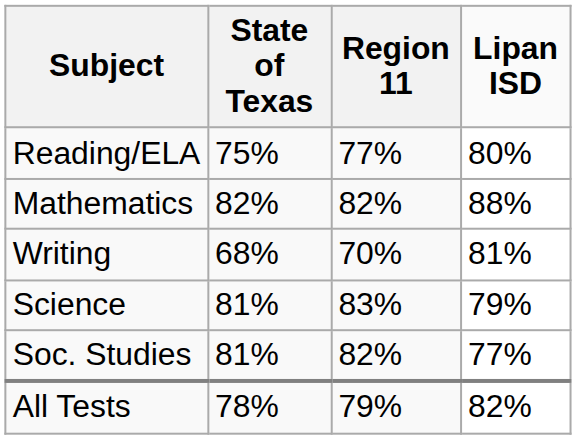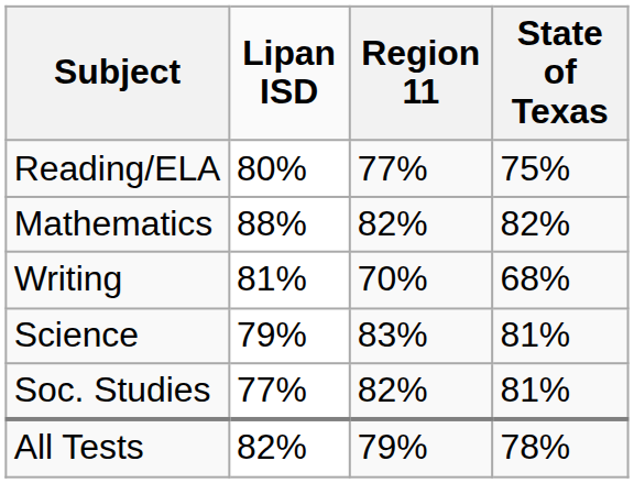columns swapped: Lipan ISD <-> State of Texas
